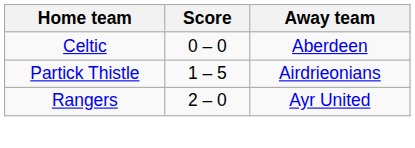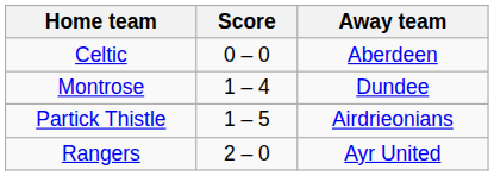+ row: Montrose | 1 – 4 | Dundee
